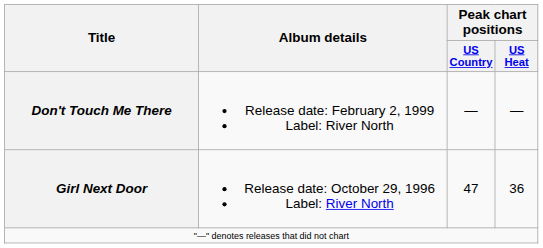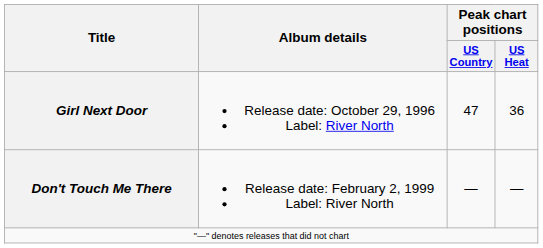rows swapped: Girl Next Door <-> Don't Touch Me There
